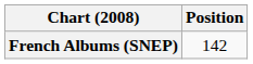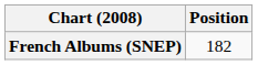French Albums (SNEP) | Position: 142 -> 182
